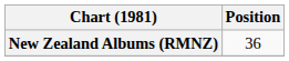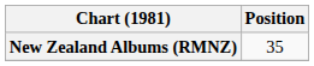New Zealand Albums (RMNZ) | Position: 36 -> 35
